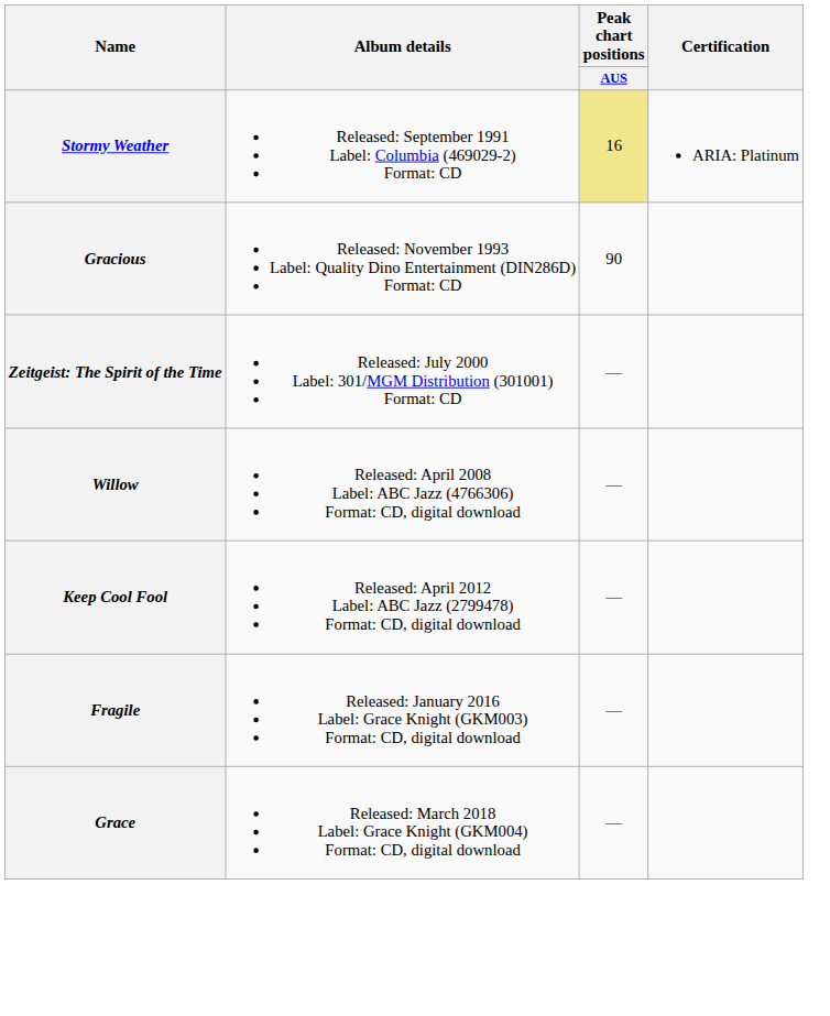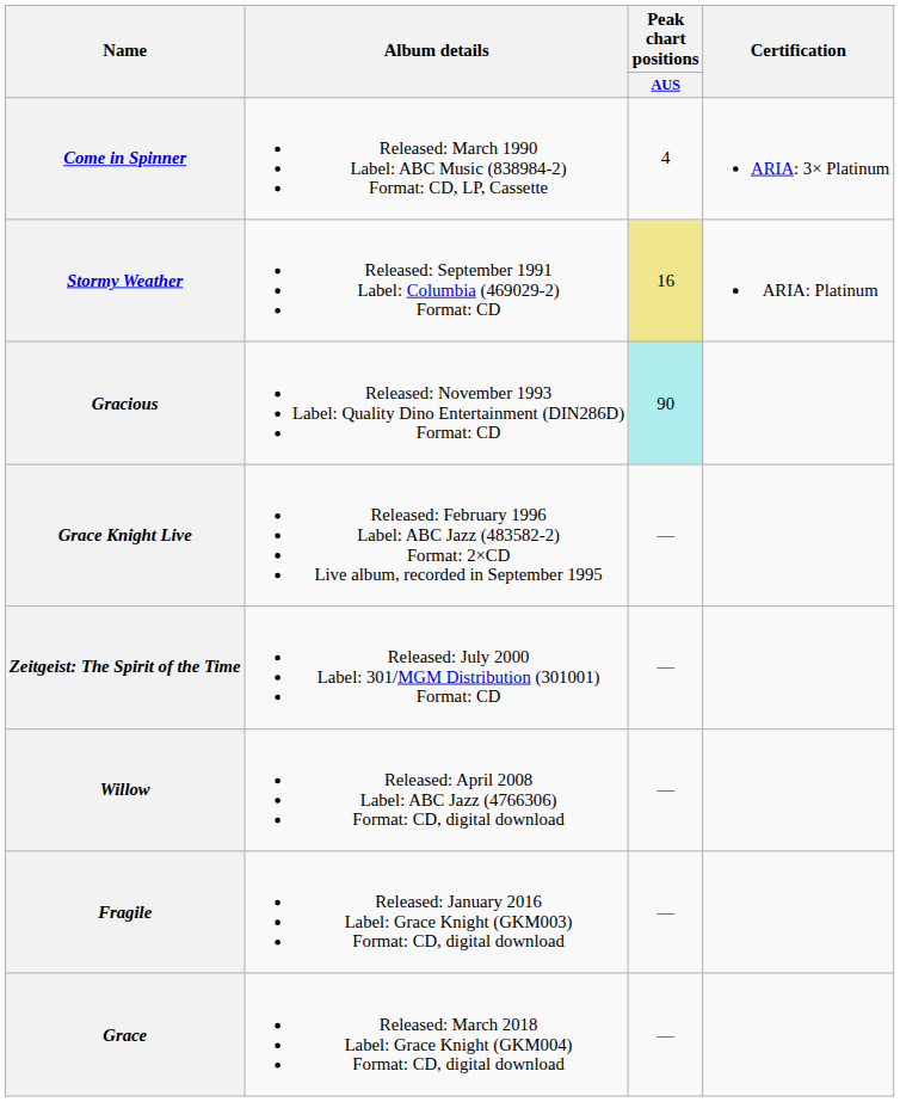+ row: Come in Spinner | Released: March 1990 Label: ABC Music (838984-2) Format: CD, LP, Cassette | 4 | ARIA: 3× Platinum
Gracious | Peak chart positions / AUS: no background -> paleturquoise background
+ row: Grace Knight Live | Released: February 1996 Label: ABC Jazz (483582-2) Format: 2×CD Live album, recorded in September 1995 | —
- row: Keep Cool Fool | Released: April 2012 Label: ABC Jazz (2799478) Format: CD, digital download | —
